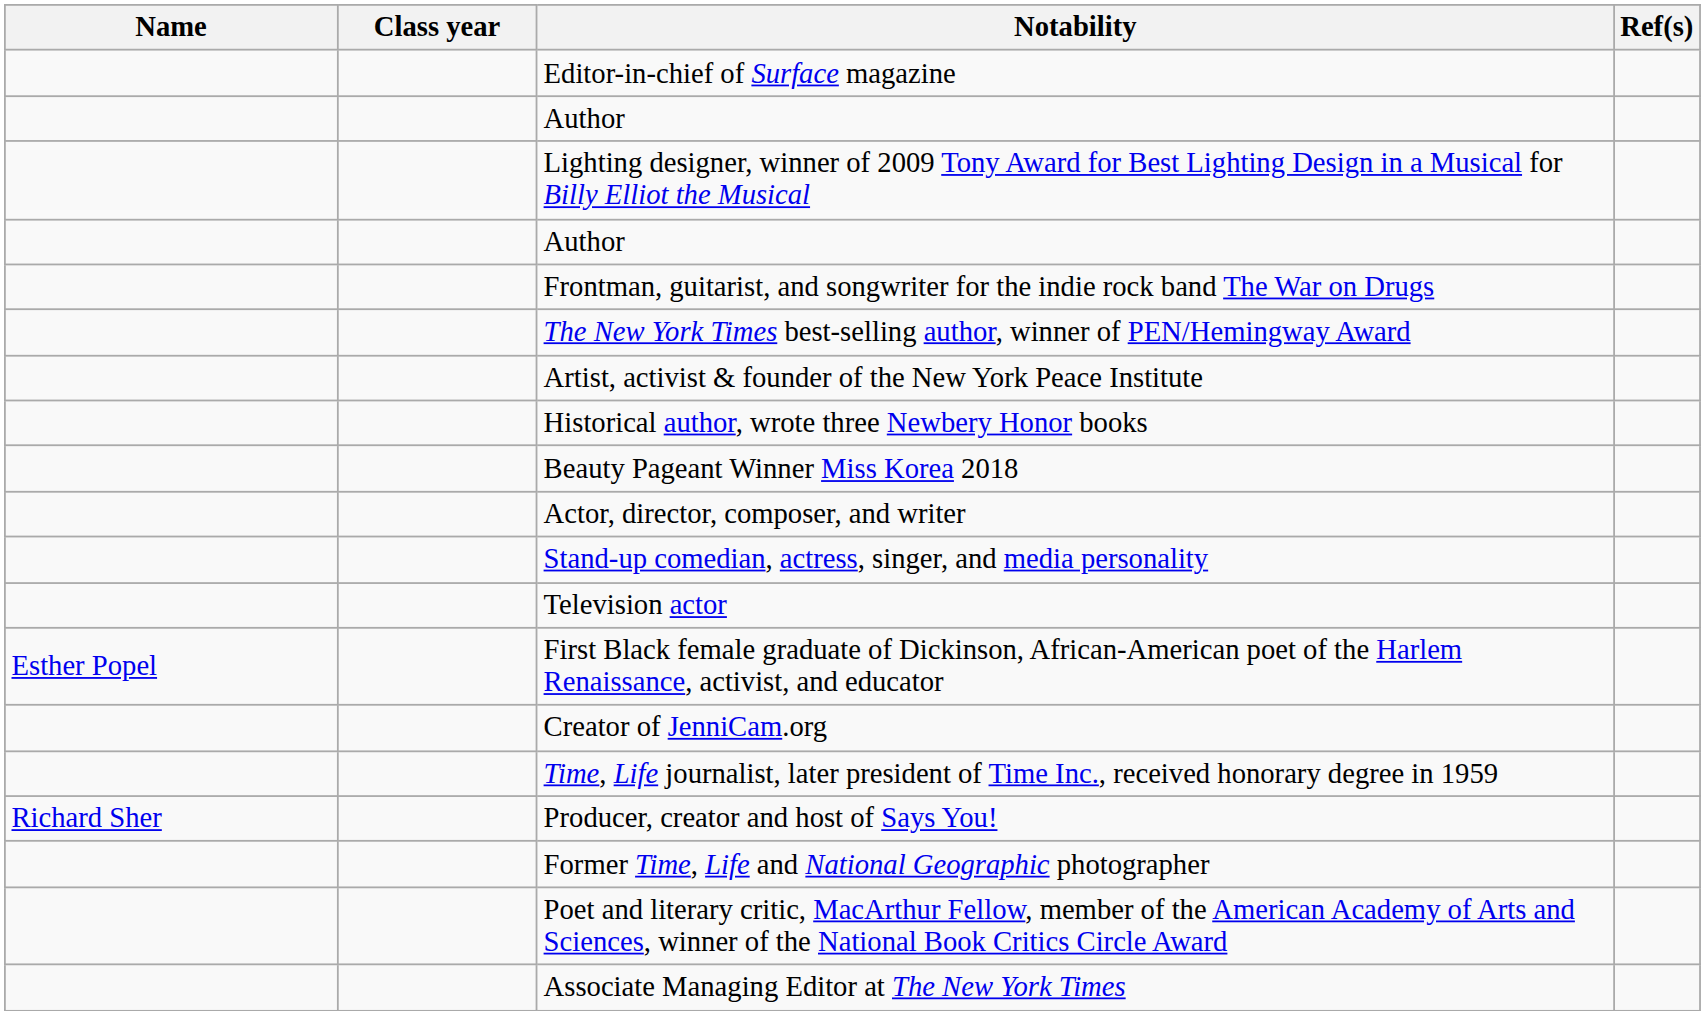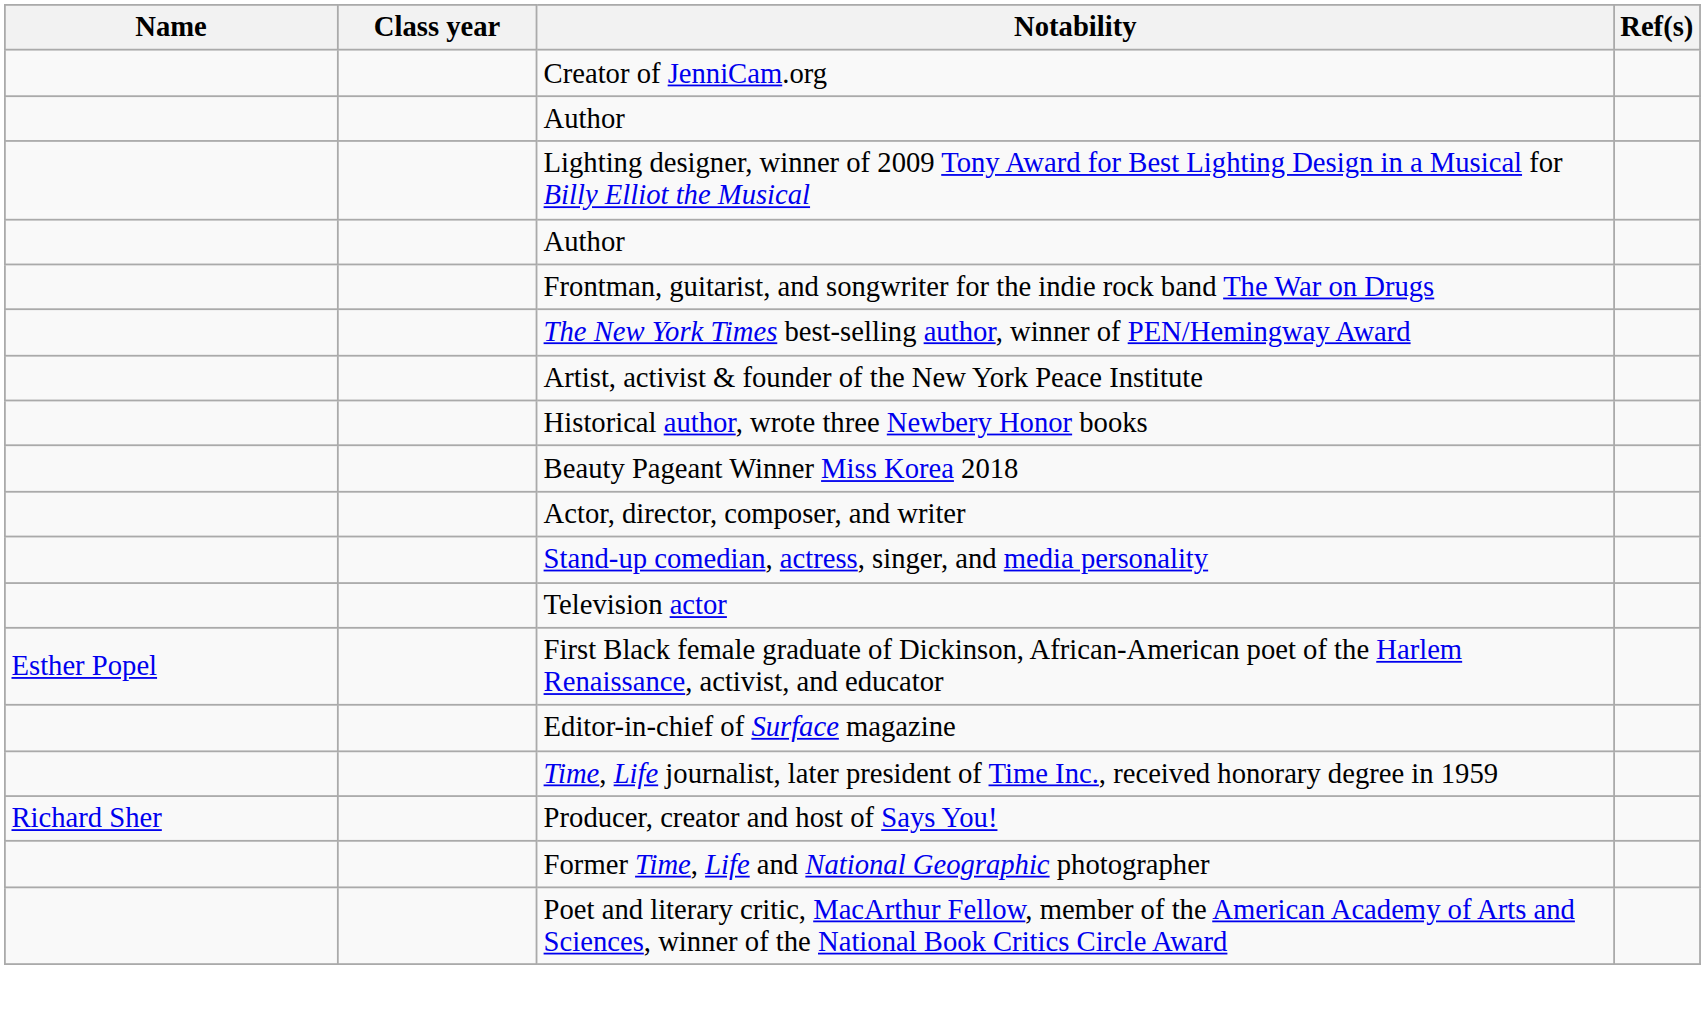rows swapped: Editor-in-chief of Surface magazine <-> Creator of JenniCam.org
- row: Associate Managing Editor at The New York Times
